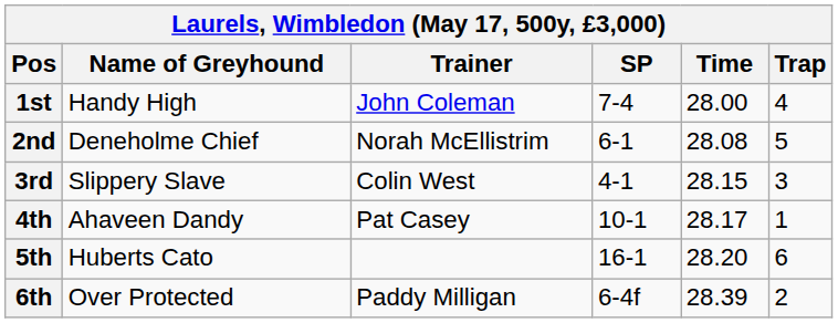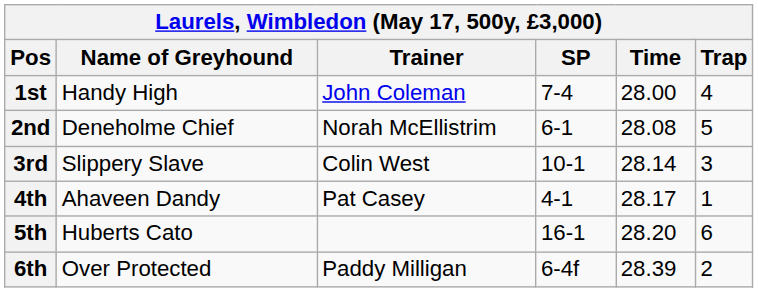3rd | SP: 4-1 -> 10-1
3rd | Time: 28.15 -> 28.14
4th | SP: 10-1 -> 4-1
